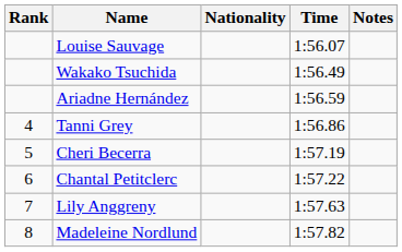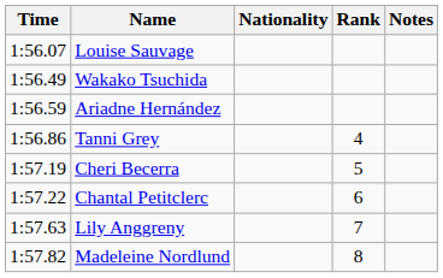columns swapped: Rank <-> Time
